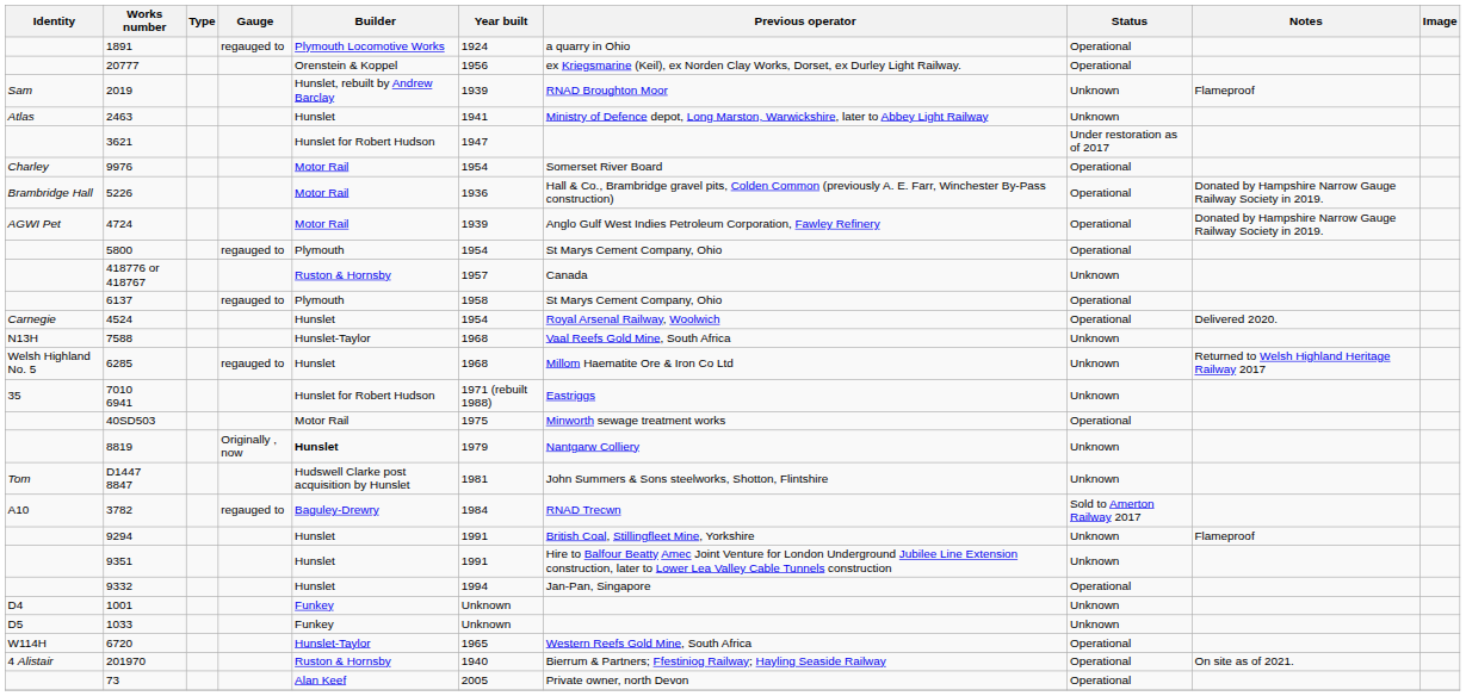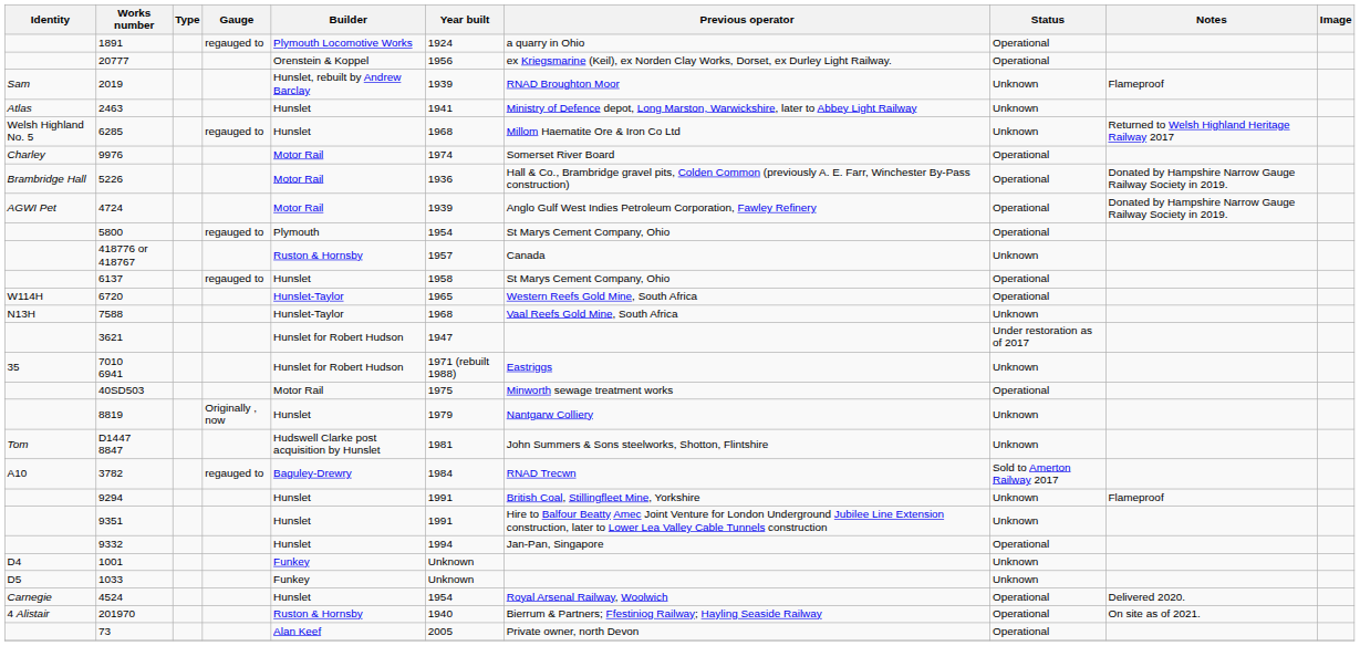rows swapped: 3621 <-> 6285
9976 | Year built: 1954 -> 1974
6137 | Builder: Plymouth -> Hunslet
rows swapped: 6720 <-> 4524
8819 | Builder: bold -> normal
